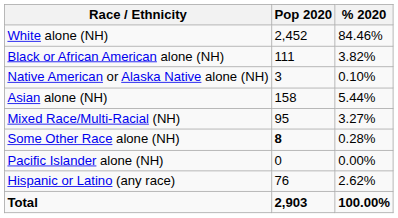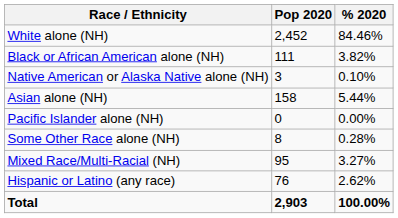rows swapped: Pacific Islander alone (NH) <-> Mixed Race/Multi-Racial (NH)
Some Other Race alone (NH) | Pop 2020: bold -> normal
